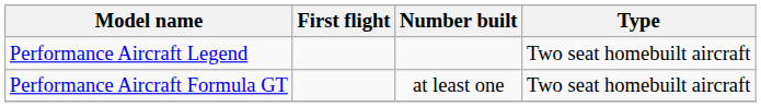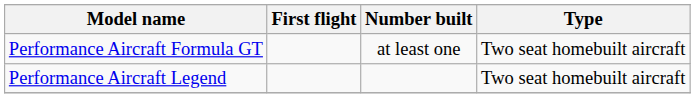rows swapped: Performance Aircraft Legend <-> Performance Aircraft Formula GT
